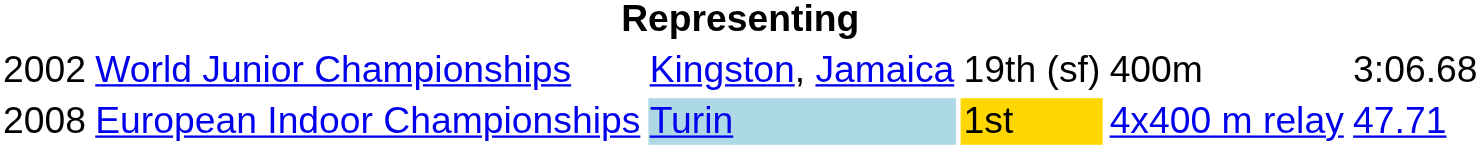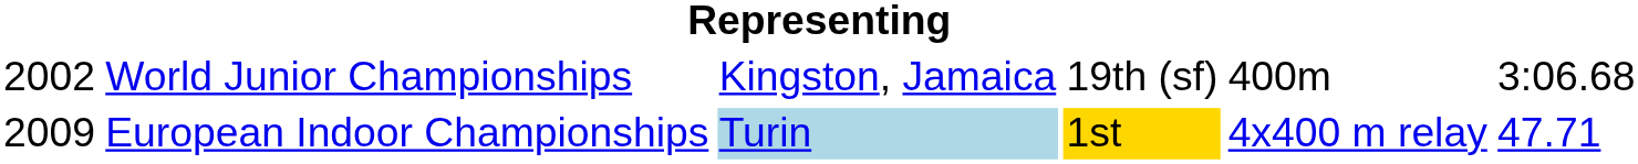European Indoor Championships | column 1: 2008 -> 2009
